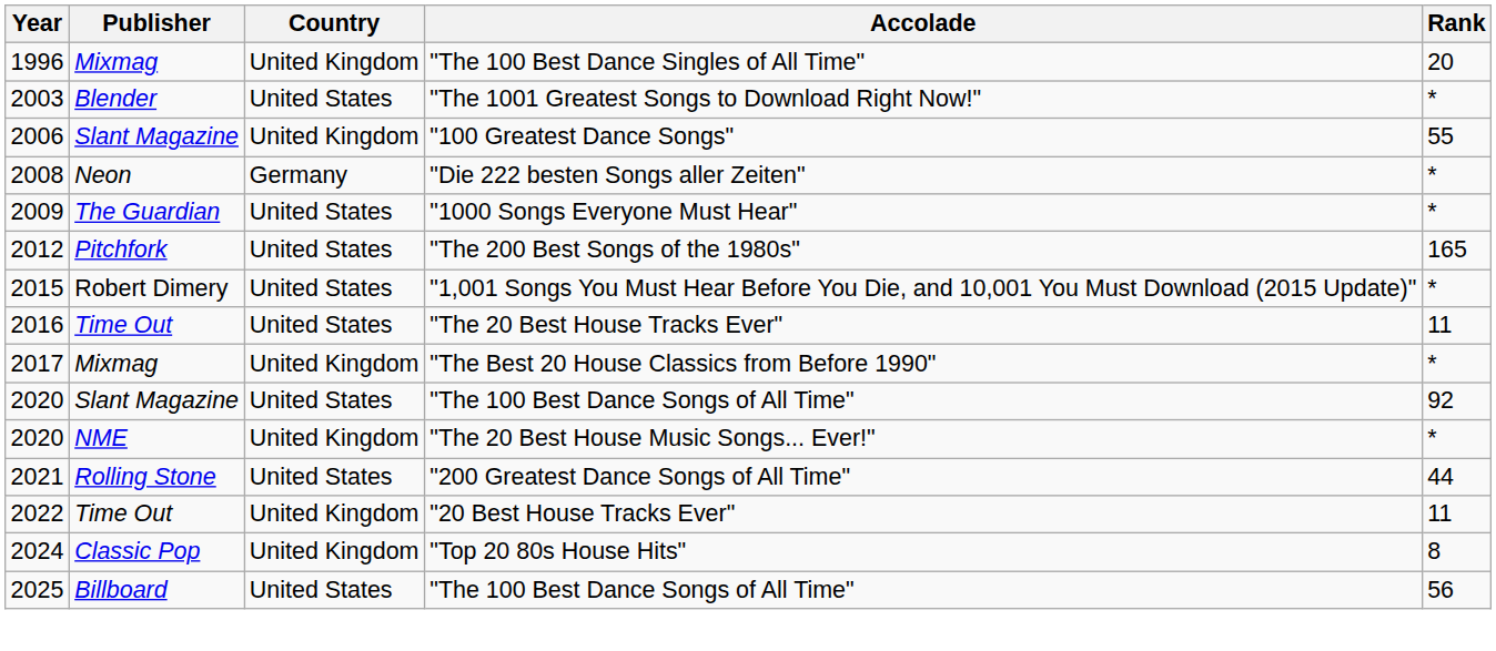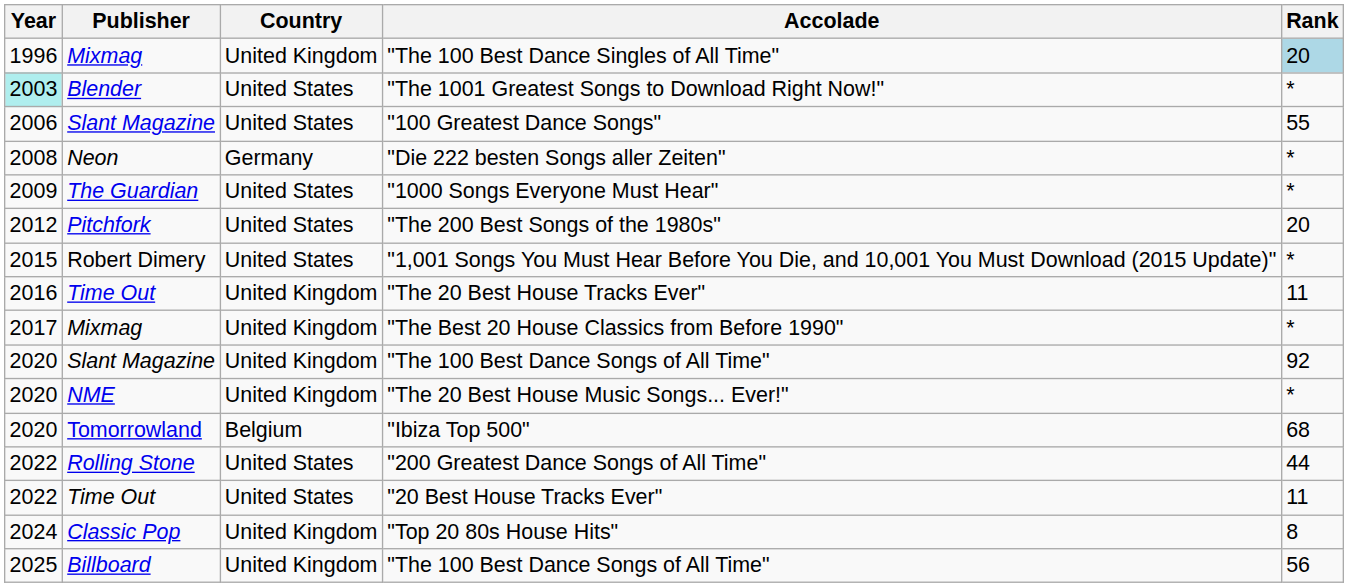"The 100 Best Dance Singles of All Time" | Rank: no background -> lightblue background
"The 1001 Greatest Songs to Download Right Now!" | Year: no background -> paleturquoise background
"100 Greatest Dance Songs" | Country: United Kingdom -> United States
"The 200 Best Songs of the 1980s" | Rank: 165 -> 20
"The 20 Best House Tracks Ever" | Country: United States -> United Kingdom
Slant Magazine / "The 100 Best Dance Songs of All Time" | Country: United States -> United Kingdom
+ row: 2020 | Tomorrowland | Belgium | "Ibiza Top 500" | 68
"200 Greatest Dance Songs of All Time" | Year: 2021 -> 2022
"20 Best House Tracks Ever" | Country: United Kingdom -> United States
Billboard / "The 100 Best Dance Songs of All Time" | Country: United States -> United Kingdom
